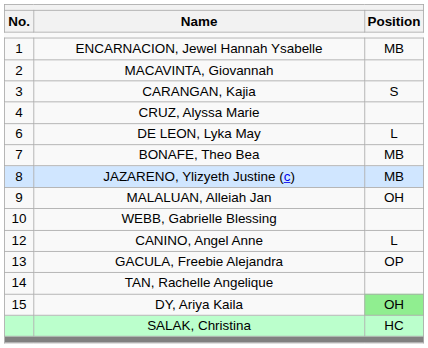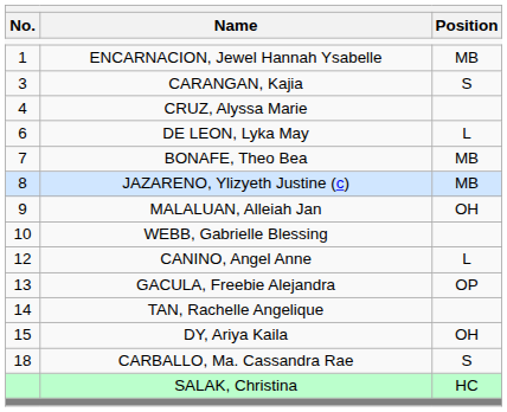- row: 2 | MACAVINTA, Giovannah
DY, Ariya Kaila | Position: lightgreen background -> no background
+ row: 18 | CARBALLO, Ma. Cassandra Rae | S
